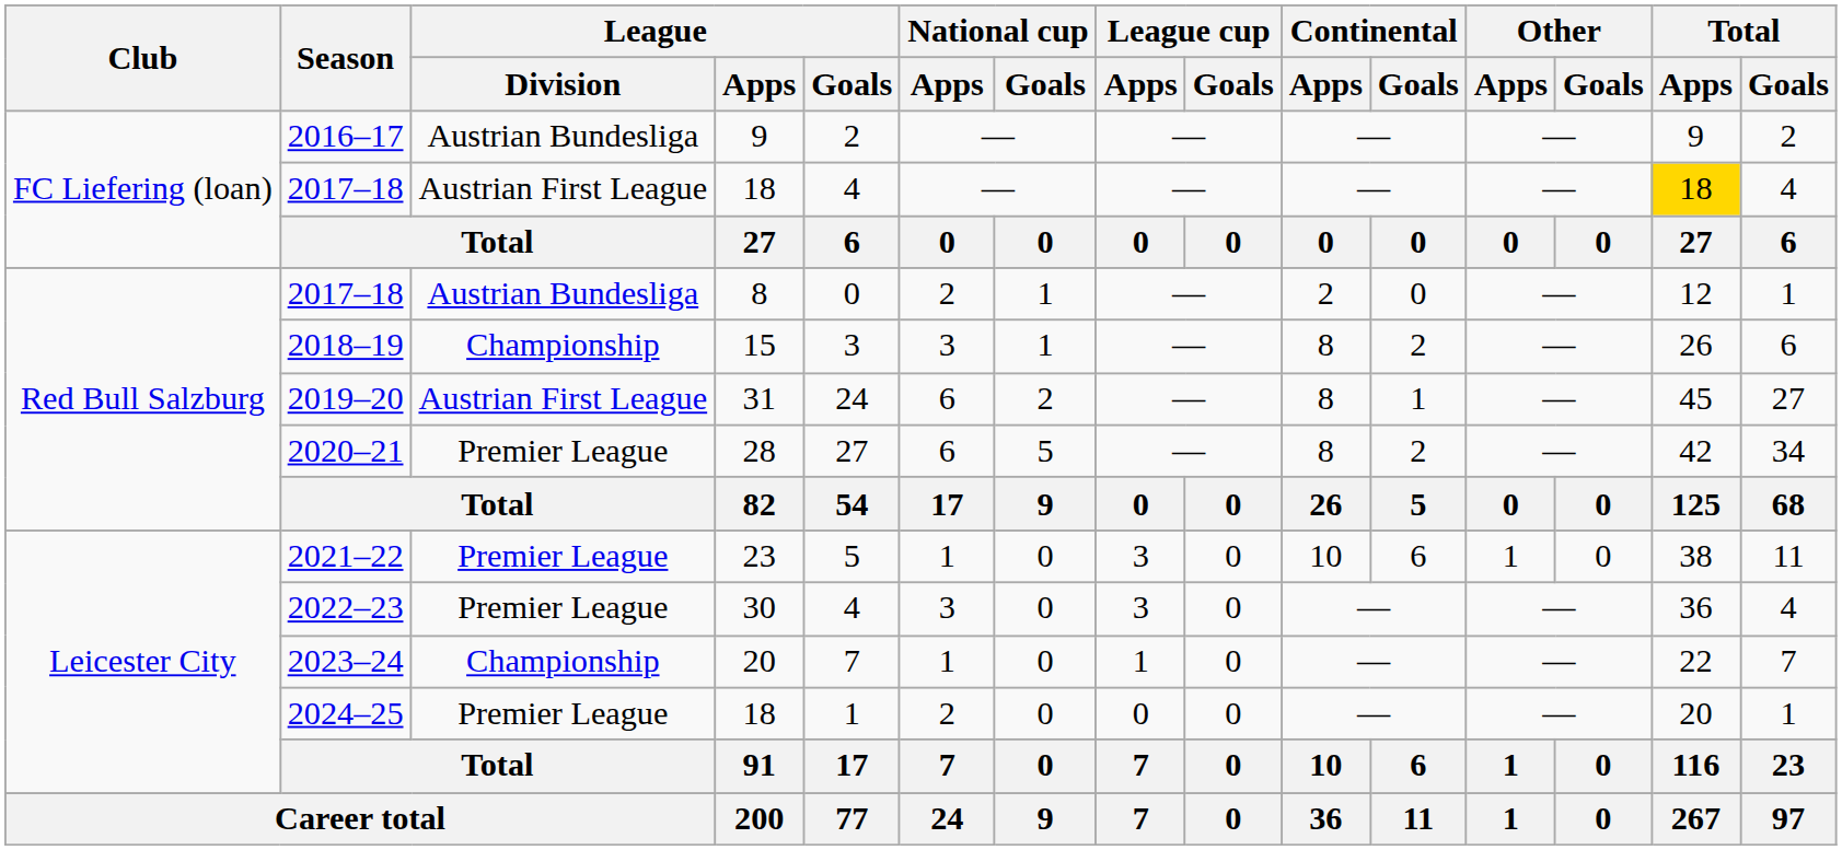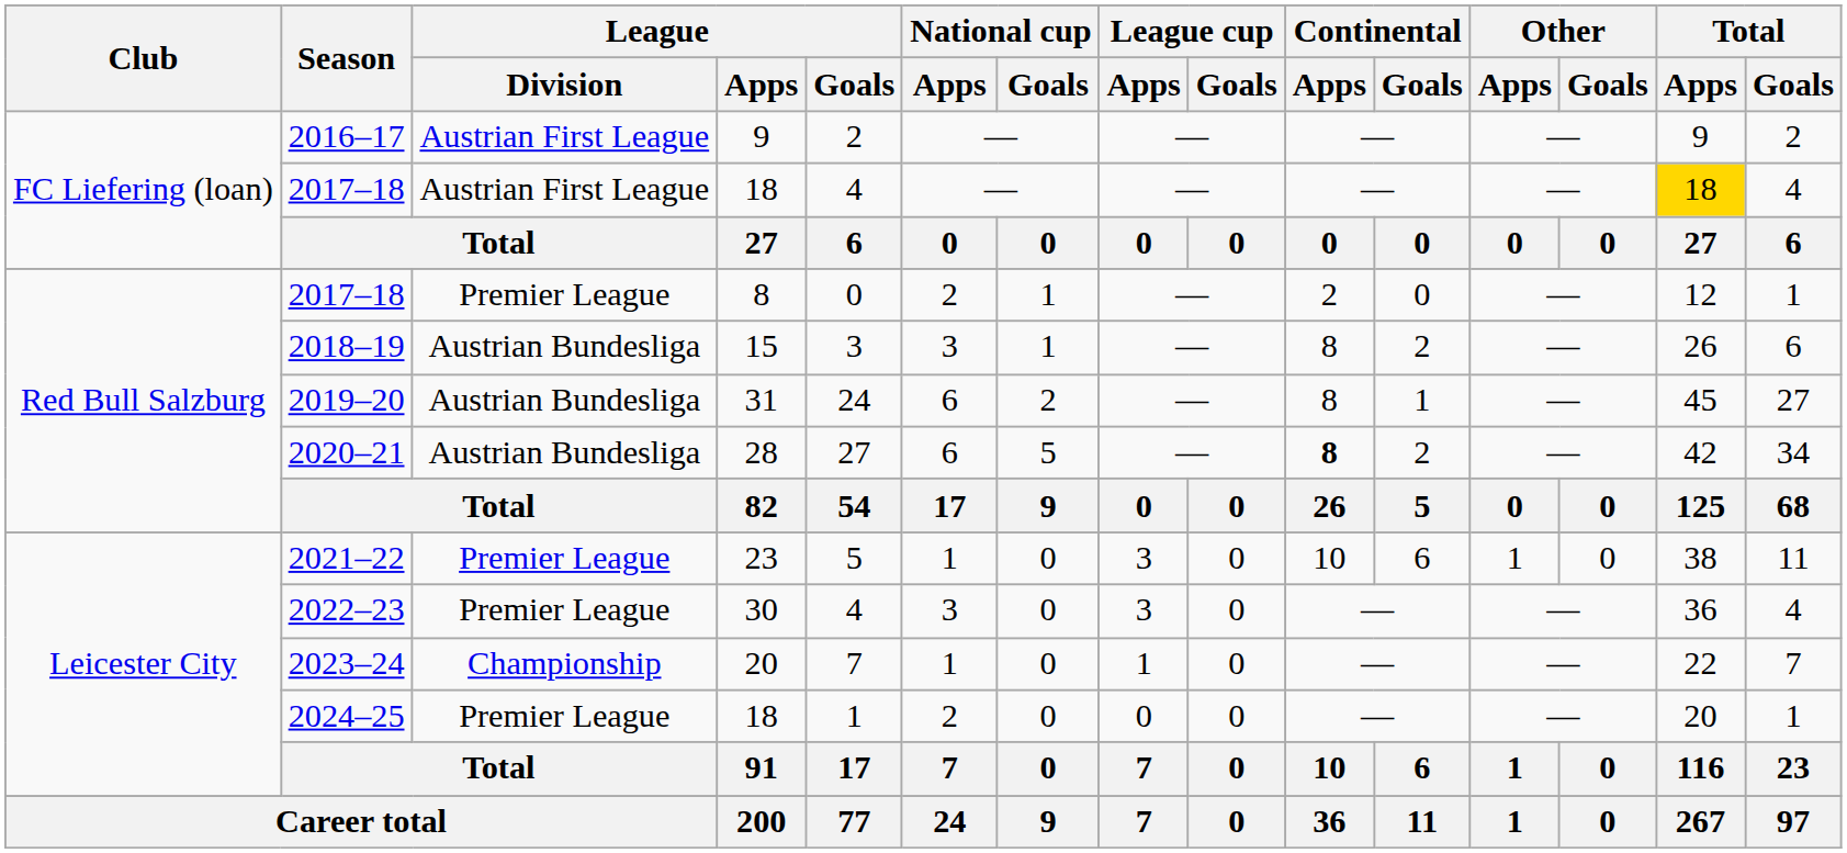2016–17 | League / Division: Austrian Bundesliga -> Austrian First League
2017–18 / 8 | League / Division: Austrian Bundesliga -> Premier League
2018–19 | League / Division: Championship -> Austrian Bundesliga
2019–20 | League / Division: Austrian First League -> Austrian Bundesliga
2020–21 | League / Division: Premier League -> Austrian Bundesliga
2020–21 | Continental / Apps: normal -> bold
